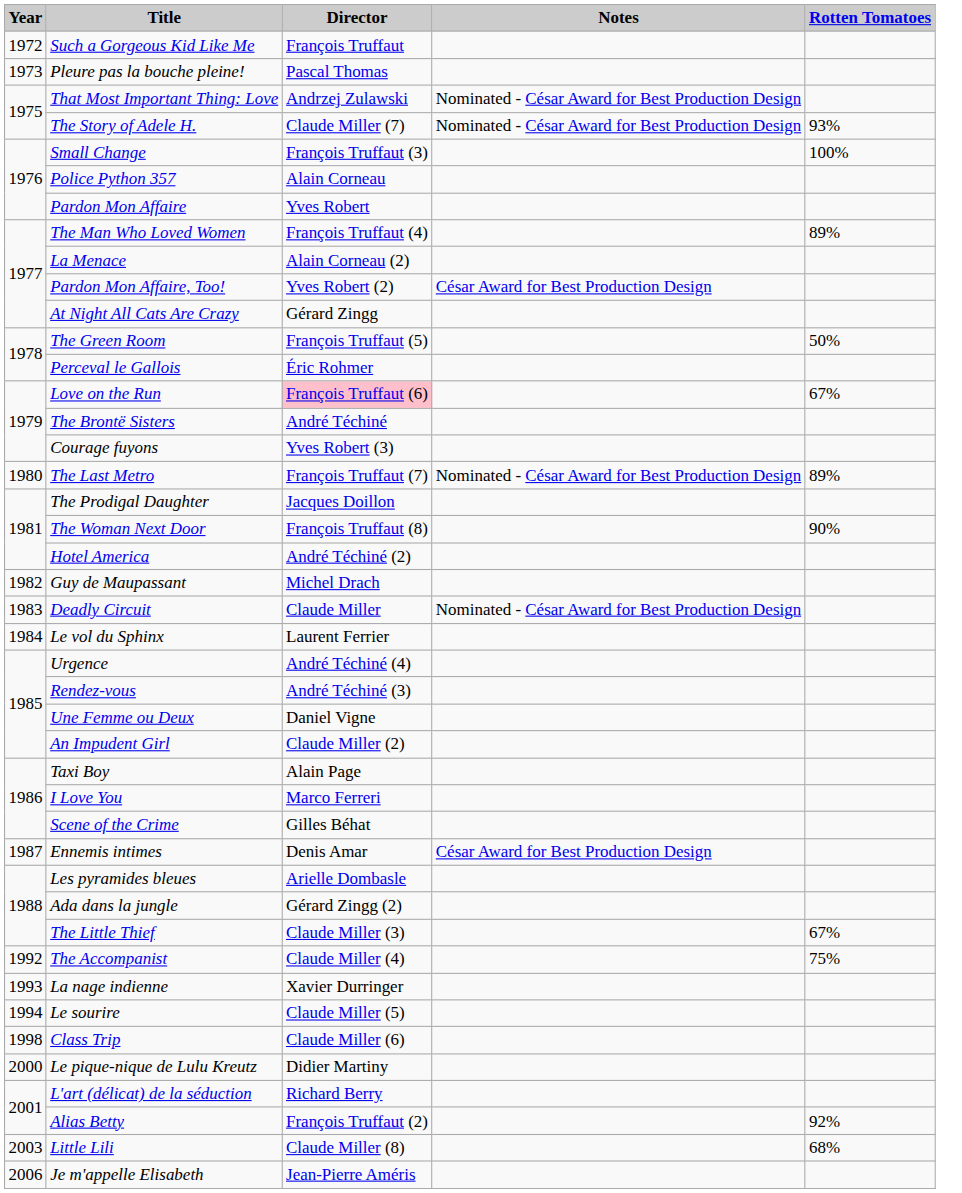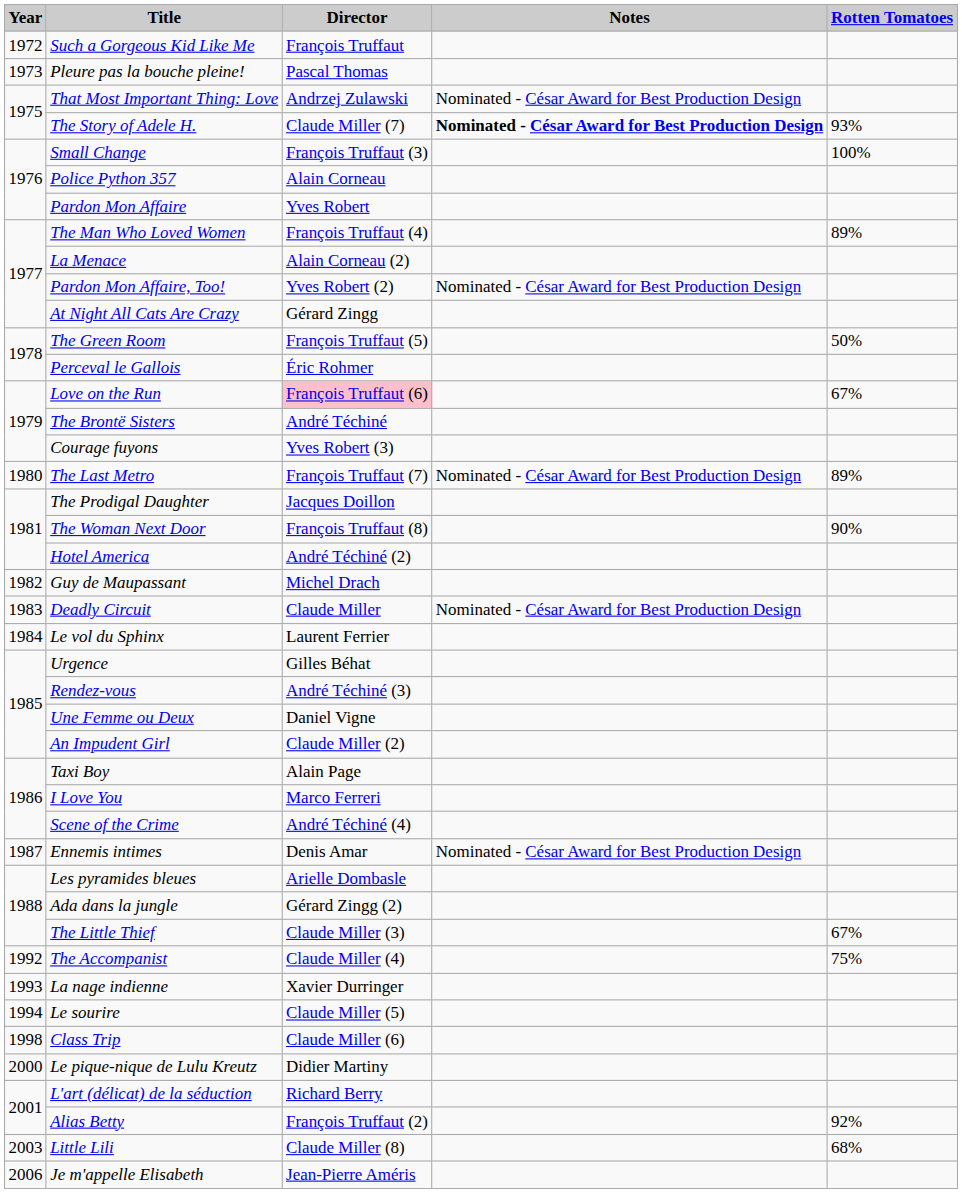The Story of Adele H. | Notes: normal -> bold
Pardon Mon Affaire, Too! | Notes: César Award for Best Production Design -> Nominated - César Award for Best Production Design
Urgence | Director: André Téchiné (4) -> Gilles Béhat
Scene of the Crime | Director: Gilles Béhat -> André Téchiné (4)
Ennemis intimes | Notes: César Award for Best Production Design -> Nominated - César Award for Best Production Design
